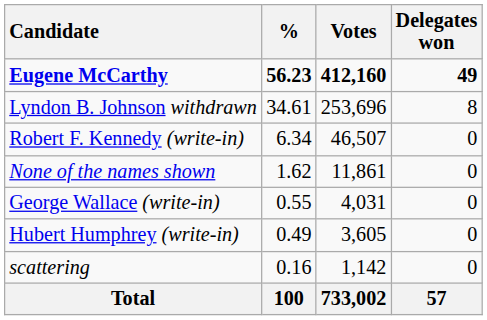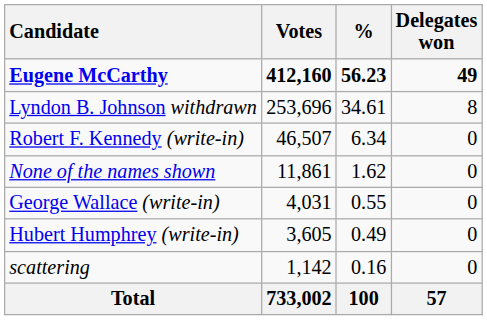columns swapped: Votes <-> %
